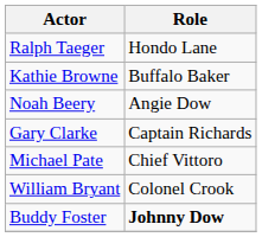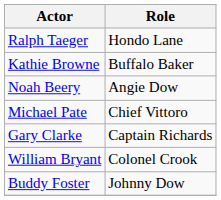rows swapped: Gary Clarke <-> Michael Pate
Buddy Foster | Role: bold -> normal
